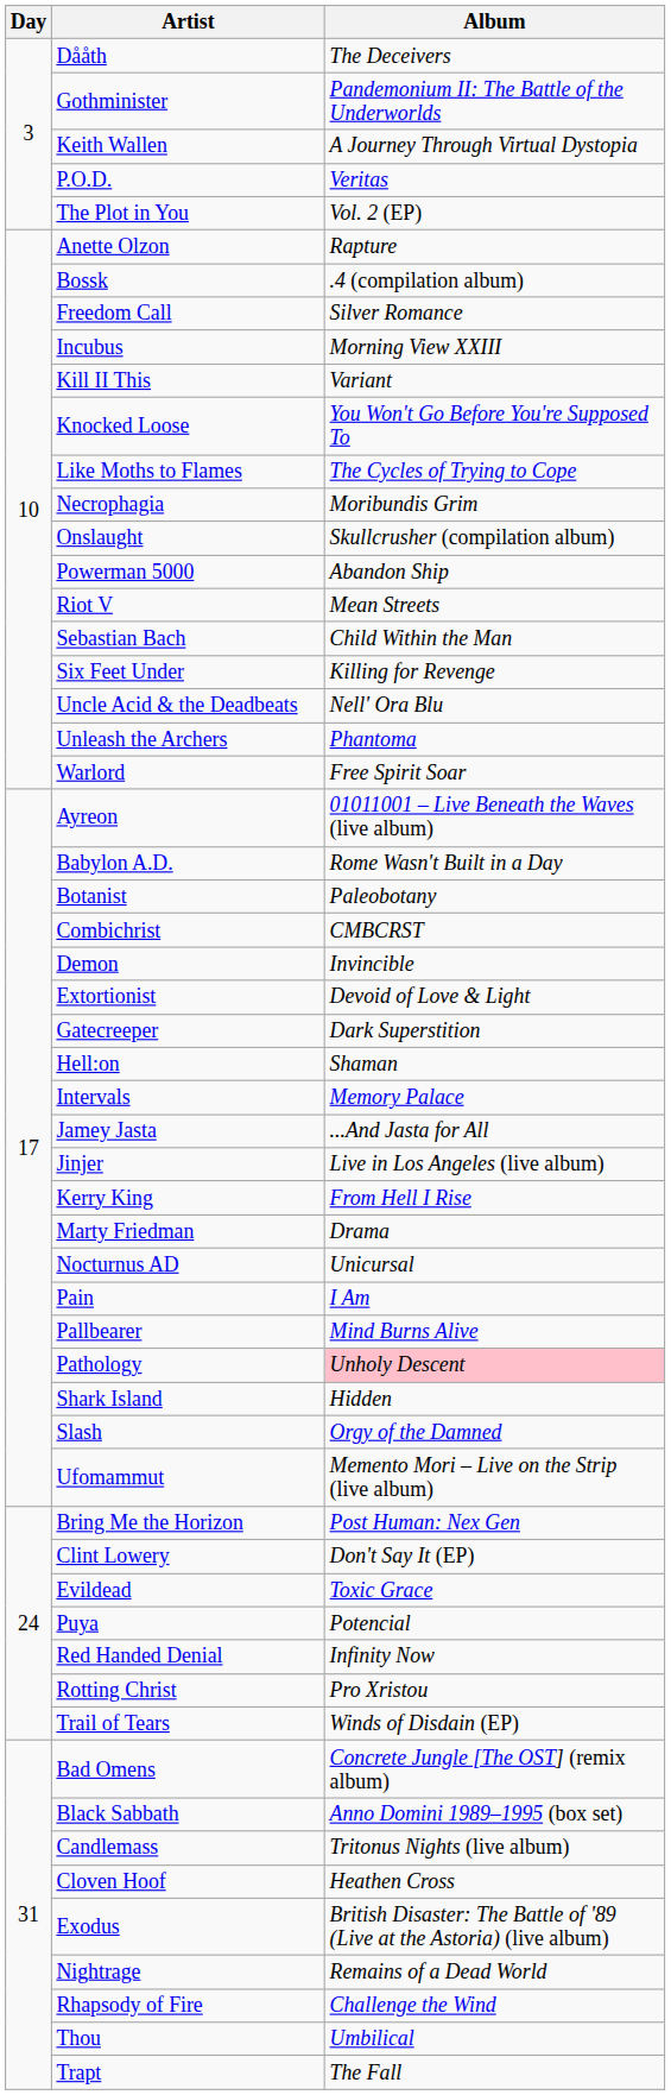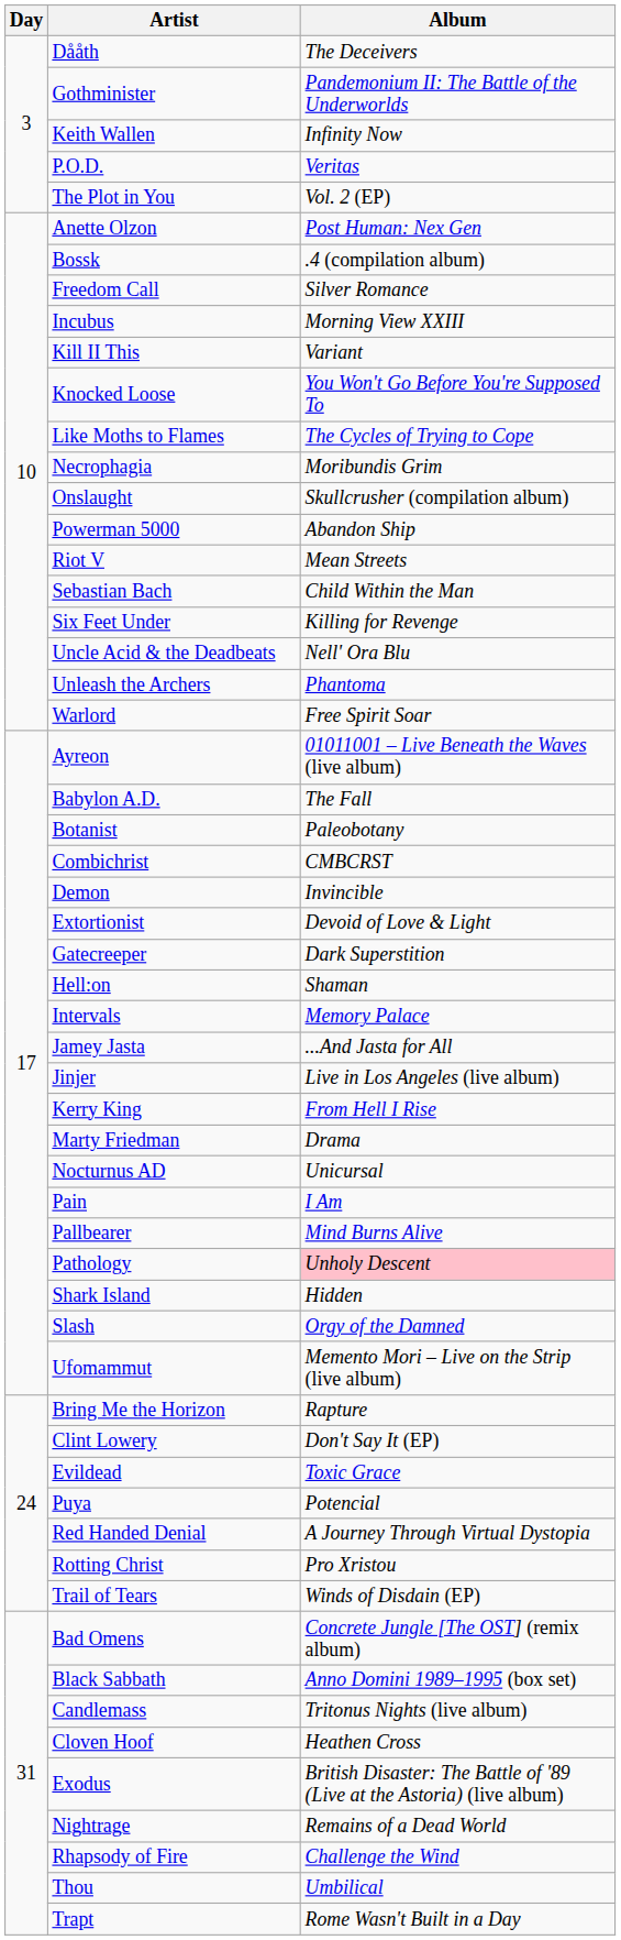Keith Wallen | Album: A Journey Through Virtual Dystopia -> Infinity Now
Anette Olzon | Album: Rapture -> Post Human: Nex Gen
Babylon A.D. | Album: Rome Wasn't Built in a Day -> The Fall
Bring Me the Horizon | Album: Post Human: Nex Gen -> Rapture
Red Handed Denial | Album: Infinity Now -> A Journey Through Virtual Dystopia
Trapt | Album: The Fall -> Rome Wasn't Built in a Day
